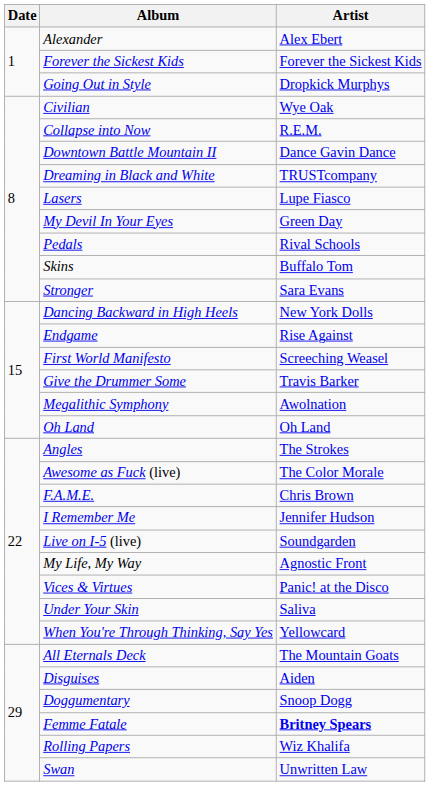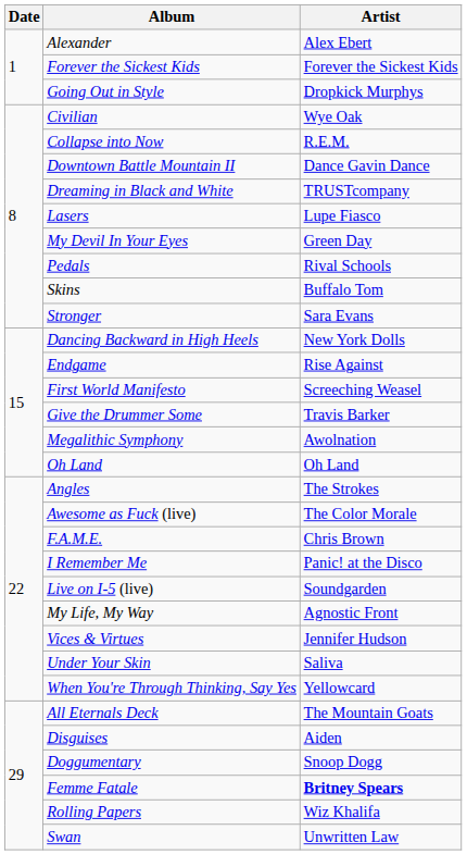I Remember Me | Artist: Jennifer Hudson -> Panic! at the Disco
Vices & Virtues | Artist: Panic! at the Disco -> Jennifer Hudson
